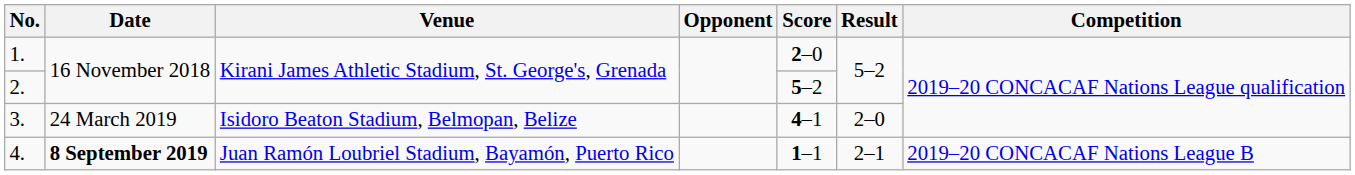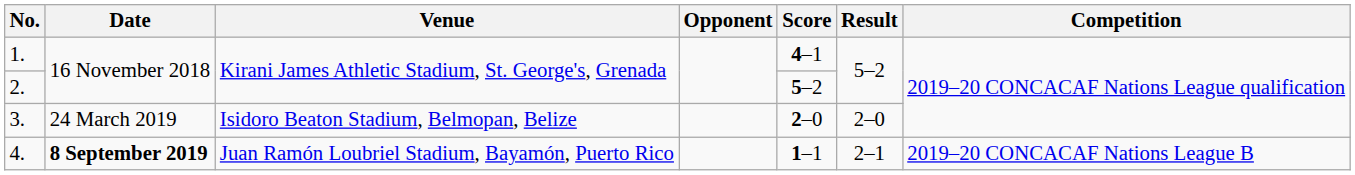1. | Score: 2–0 -> 4–1
3. | Score: 4–1 -> 2–0
